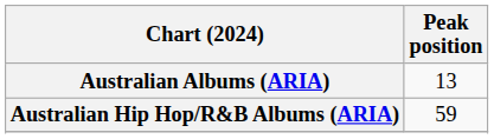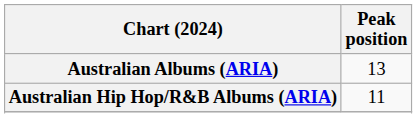Australian Hip Hop/R&B Albums (ARIA) | Peak position: 59 -> 11
